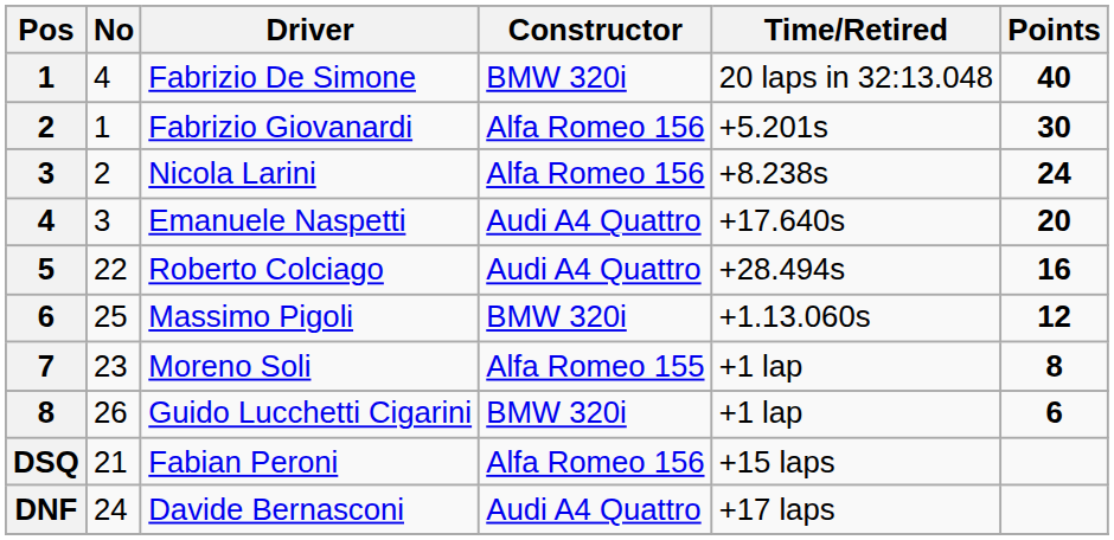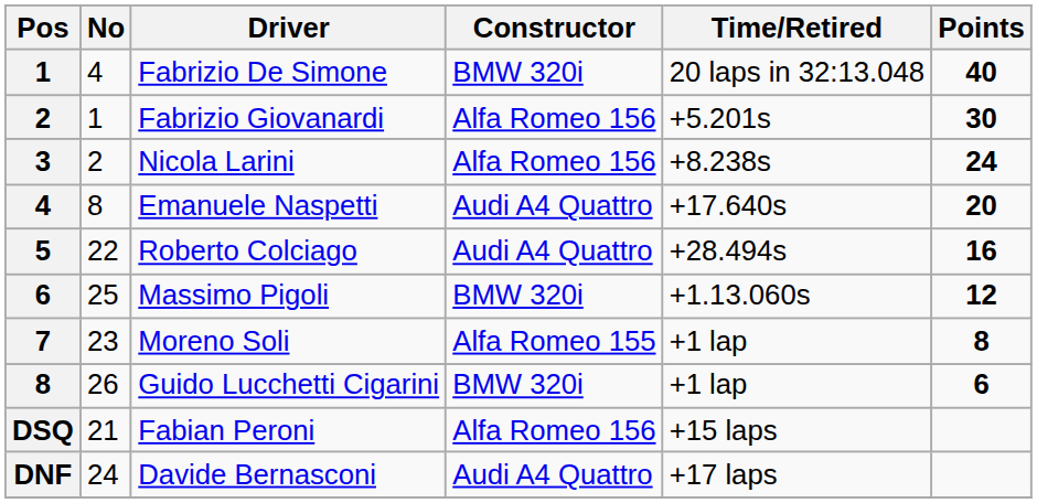Emanuele Naspetti | No: 3 -> 8
